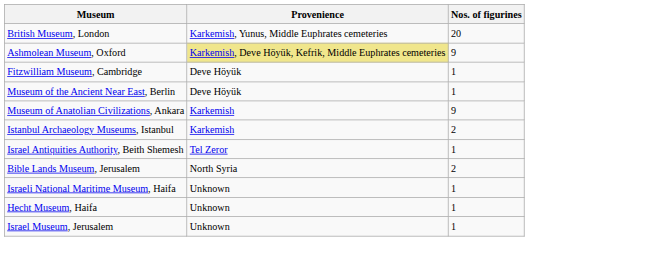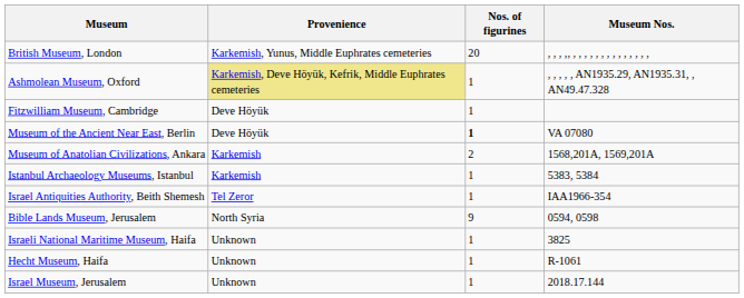+ column: Museum Nos. | , , , ,, , , , , , , , , , , , , , , | , , , , , AN1935.29, AN1935.31, , AN49.47.328 | VA 07080 | 1568,201A, 1569,201A | 5383, 5384 | IAA1966-354 | 0594, 0598 | 3825 | R-1061 | 2018.17.144
Ashmolean Museum, Oxford | Nos. of figurines: 9 -> 1
Museum of the Ancient Near East, Berlin | Nos. of figurines: normal -> bold
Museum of Anatolian Civilizations, Ankara | Nos. of figurines: 9 -> 2
Istanbul Archaeology Museums, Istanbul | Nos. of figurines: 2 -> 1
Bible Lands Museum, Jerusalem | Nos. of figurines: 2 -> 9
